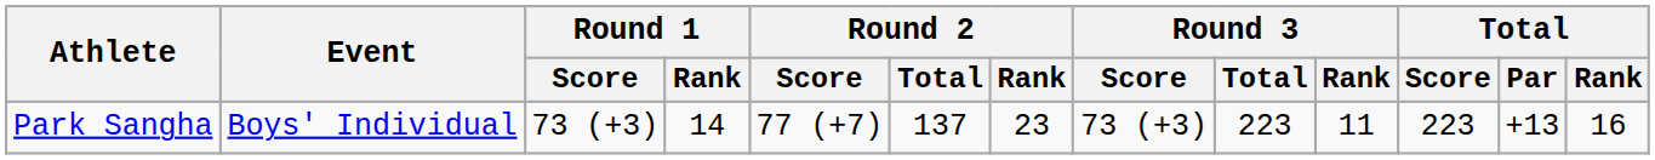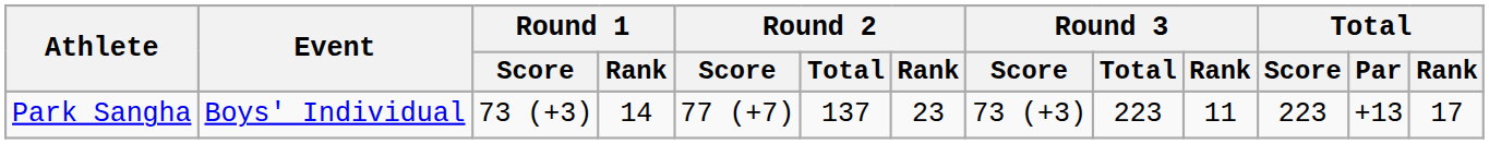Park Sangha | Total / Rank: 16 -> 17
